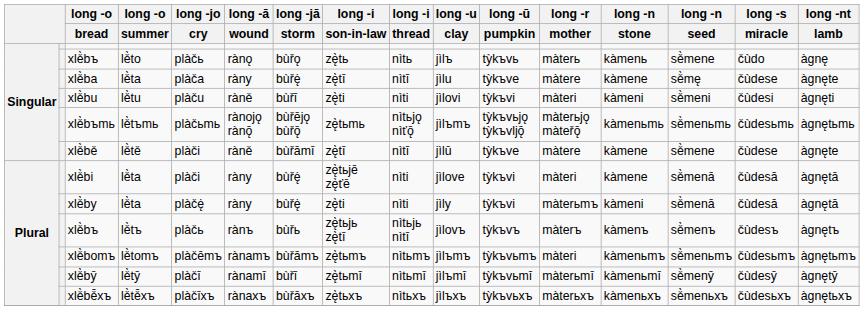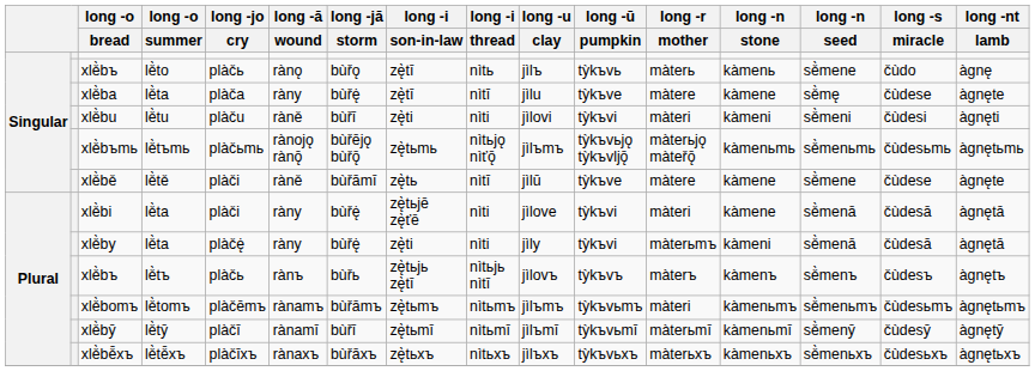xlě̀bъ / lě̀to | long -i / son-in-law: zę̀tь -> zę̀tī
xlě̀bě | long -i / son-in-law: zę̀tī -> zę̀tь
